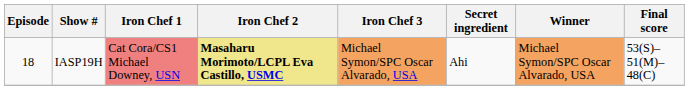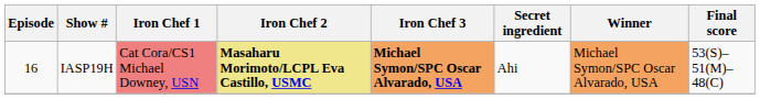IASP19H | Episode: 18 -> 16
IASP19H | Iron Chef 3: normal -> bold
